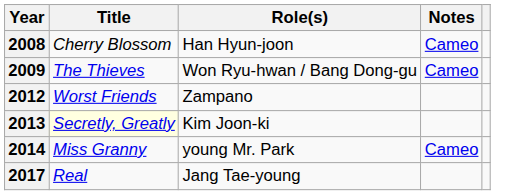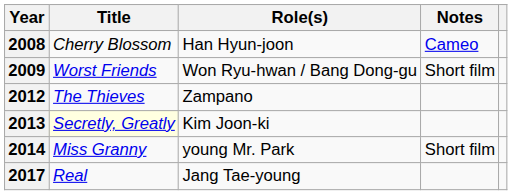2009 | Title: The Thieves -> Worst Friends
2009 | Notes: Cameo -> Short film
2012 | Title: Worst Friends -> The Thieves
2014 | Notes: Cameo -> Short film
